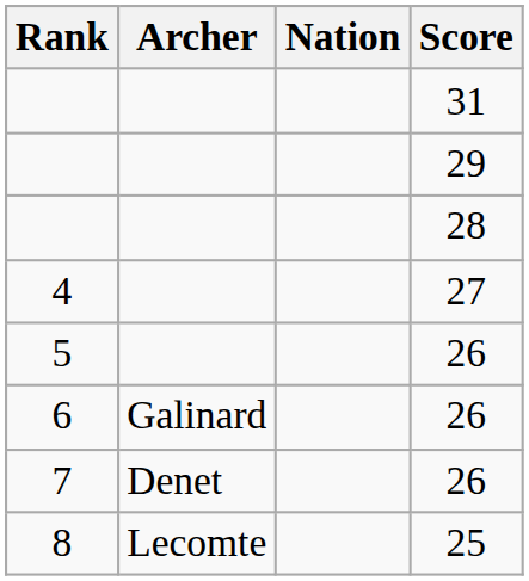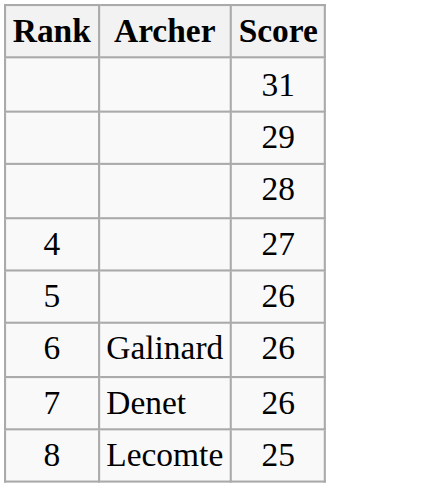- column: Nation
